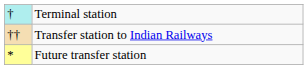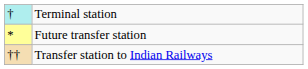rows swapped: Future transfer station <-> Transfer station to Indian Railways
